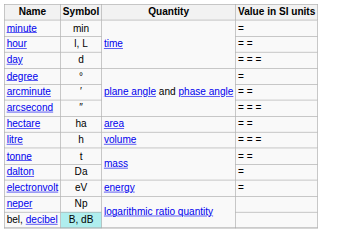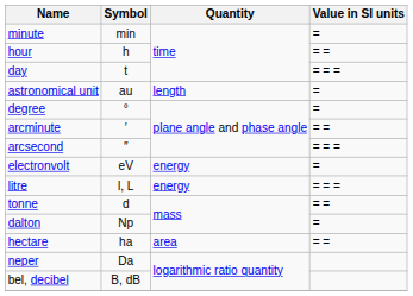hour | Symbol: l, L -> h
day | Symbol: d -> t
+ row: astronomical unit | au | length | =
rows swapped: hectare <-> electronvolt
litre | Symbol: h -> l, L
litre | Quantity: volume -> energy
tonne | Symbol: t -> d
dalton | Symbol: Da -> Np
neper | Symbol: Np -> Da
bel, decibel | Symbol: paleturquoise background -> no background
